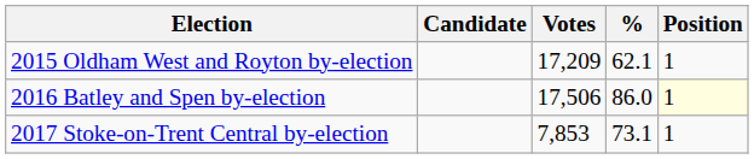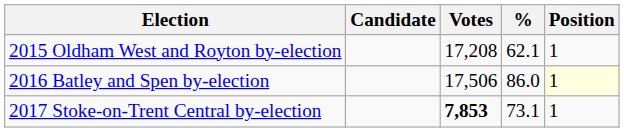2015 Oldham West and Royton by-election | Votes: 17,209 -> 17,208
2017 Stoke-on-Trent Central by-election | Votes: normal -> bold
